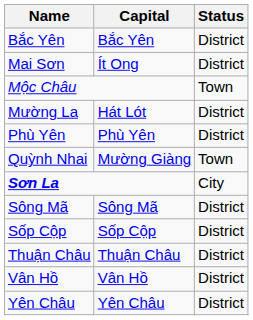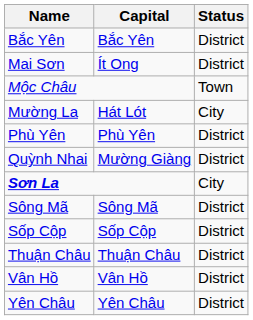Mường La | Status: District -> City
Quỳnh Nhai | Status: Town -> District
